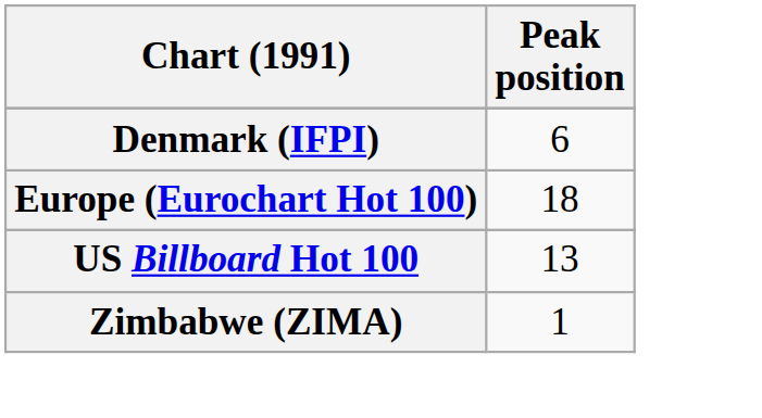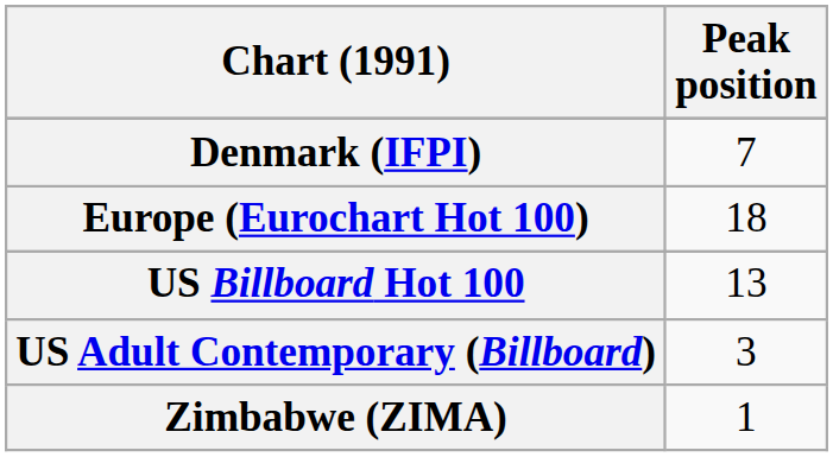Denmark (IFPI) | Peak position: 6 -> 7
+ row: US Adult Contemporary (Billboard) | 3
